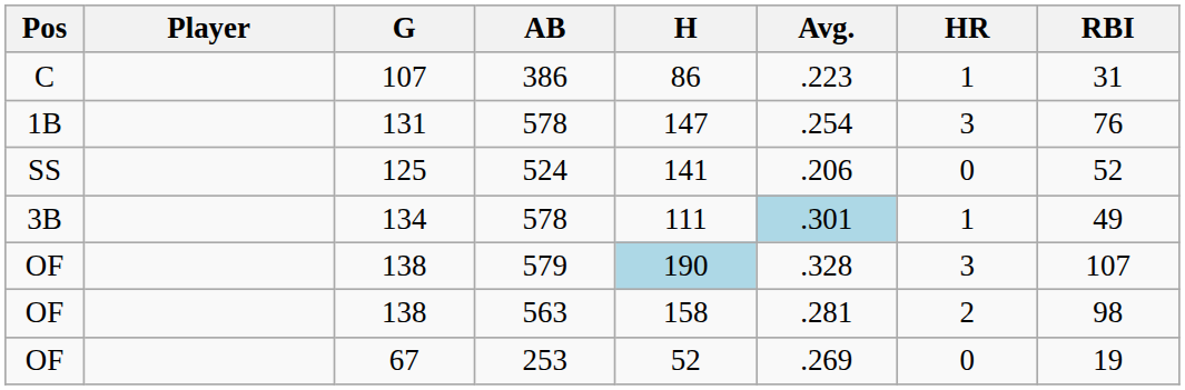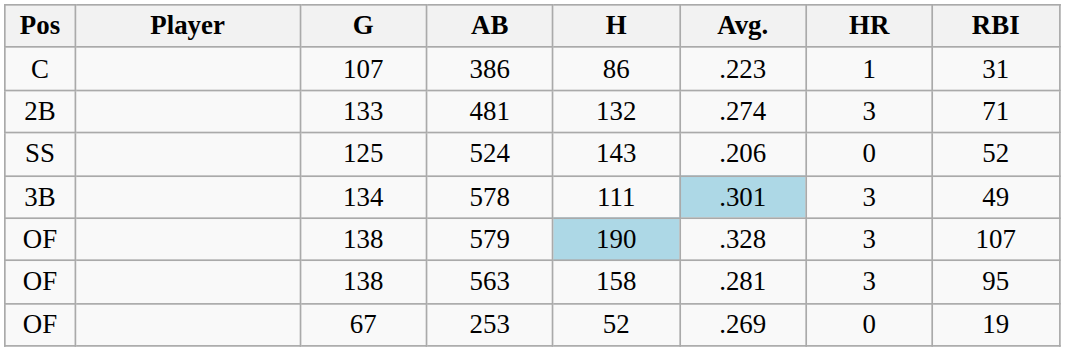- row: 1B | 131 | 578 | 147 | .254 | 3 | 76
+ row: 2B | 133 | 481 | 132 | .274 | 3 | 71
125 | H: 141 -> 143
134 | HR: 1 -> 3
138 / 563 | HR: 2 -> 3
138 / 563 | RBI: 98 -> 95
